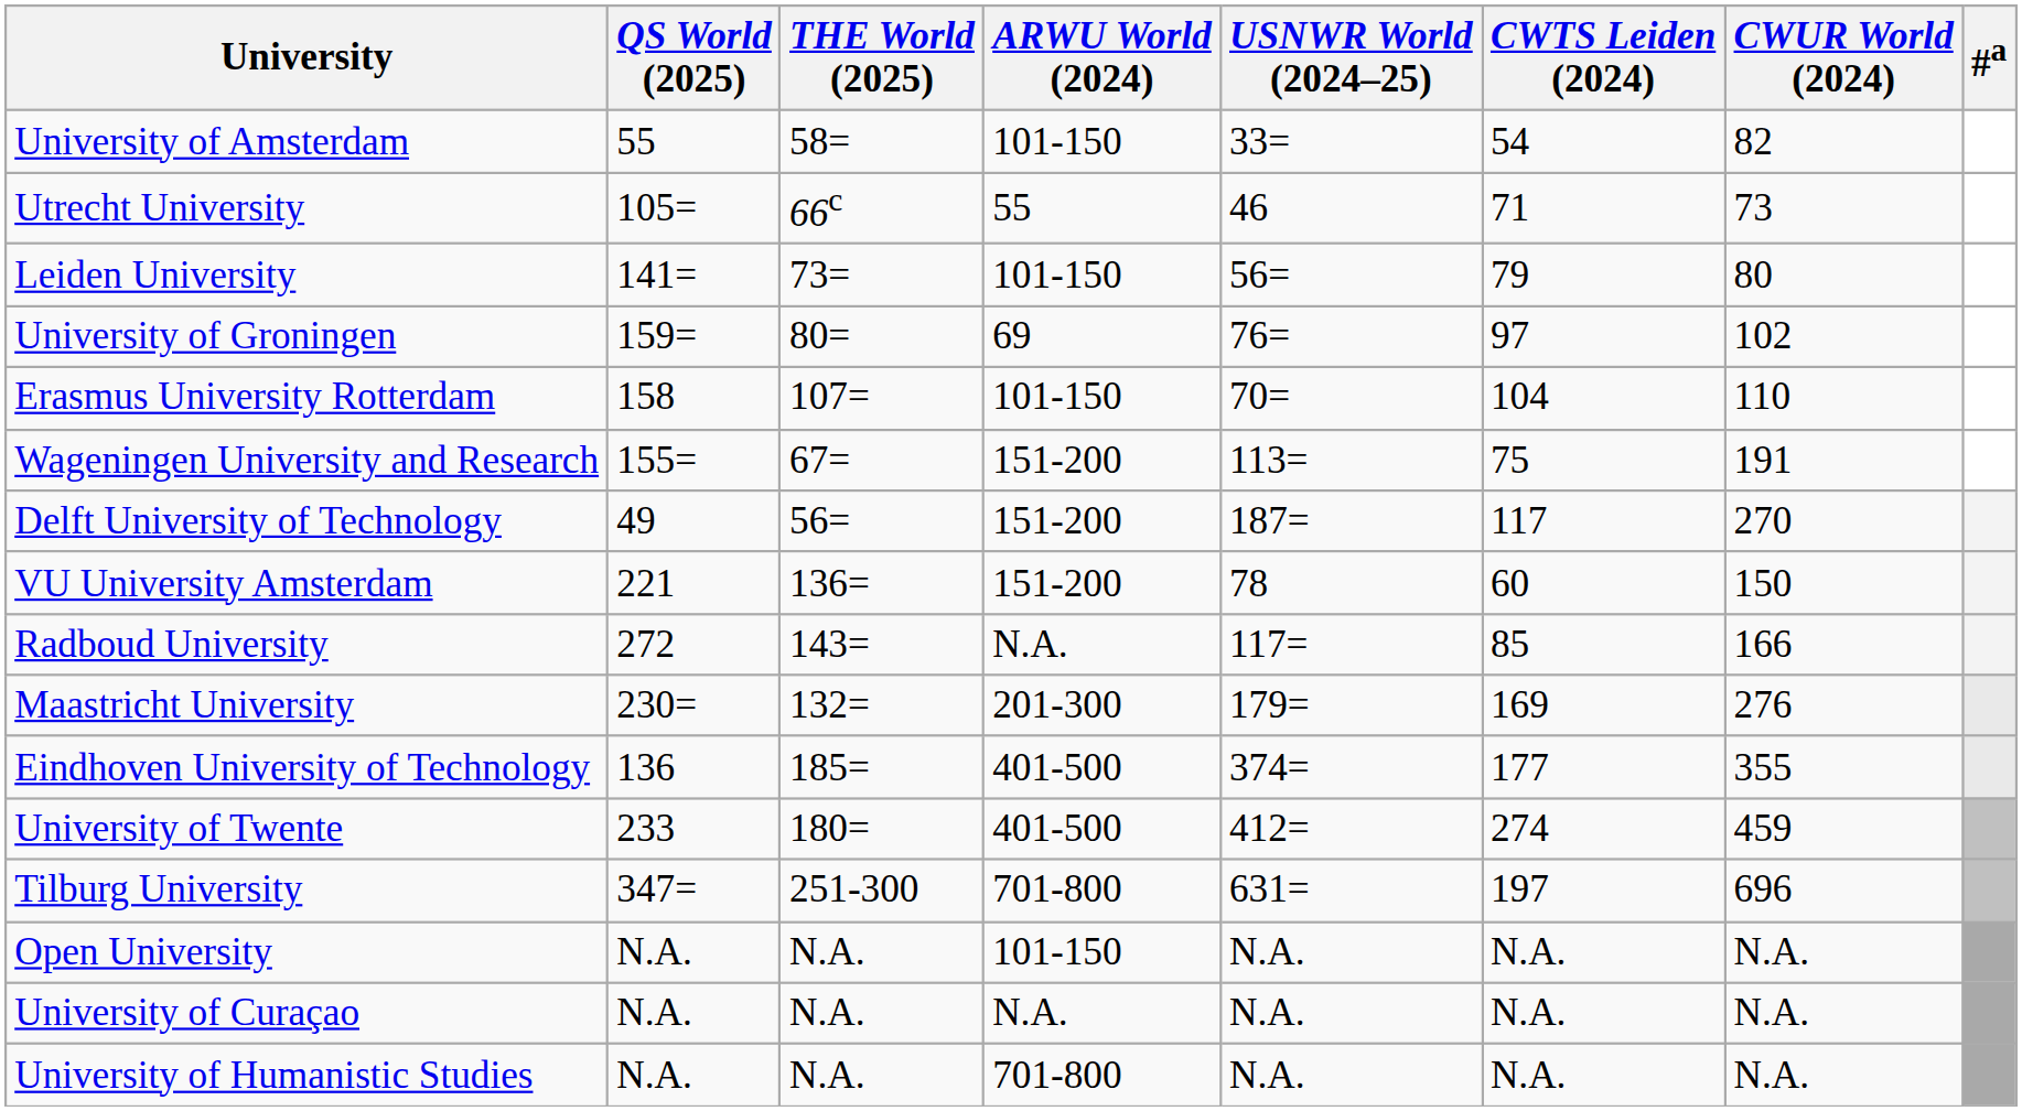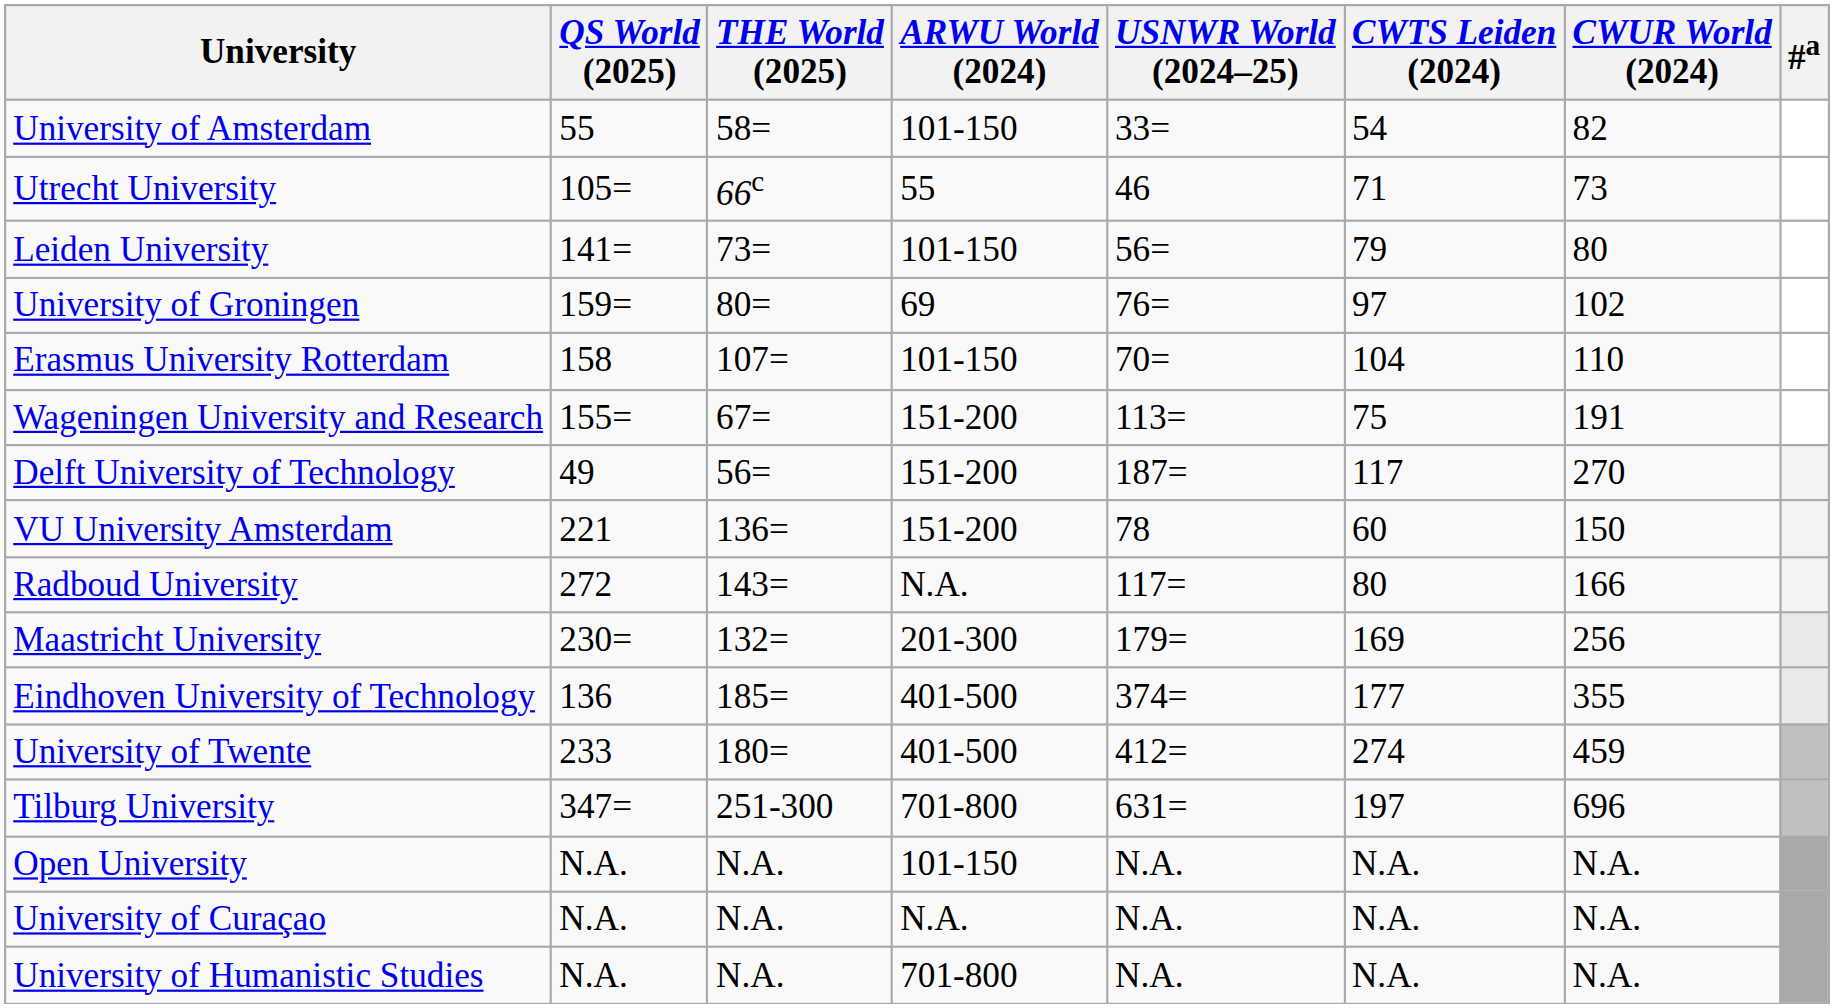Radboud University | CWTS Leiden (2024): 85 -> 80
Maastricht University | CWUR World (2024): 276 -> 256
